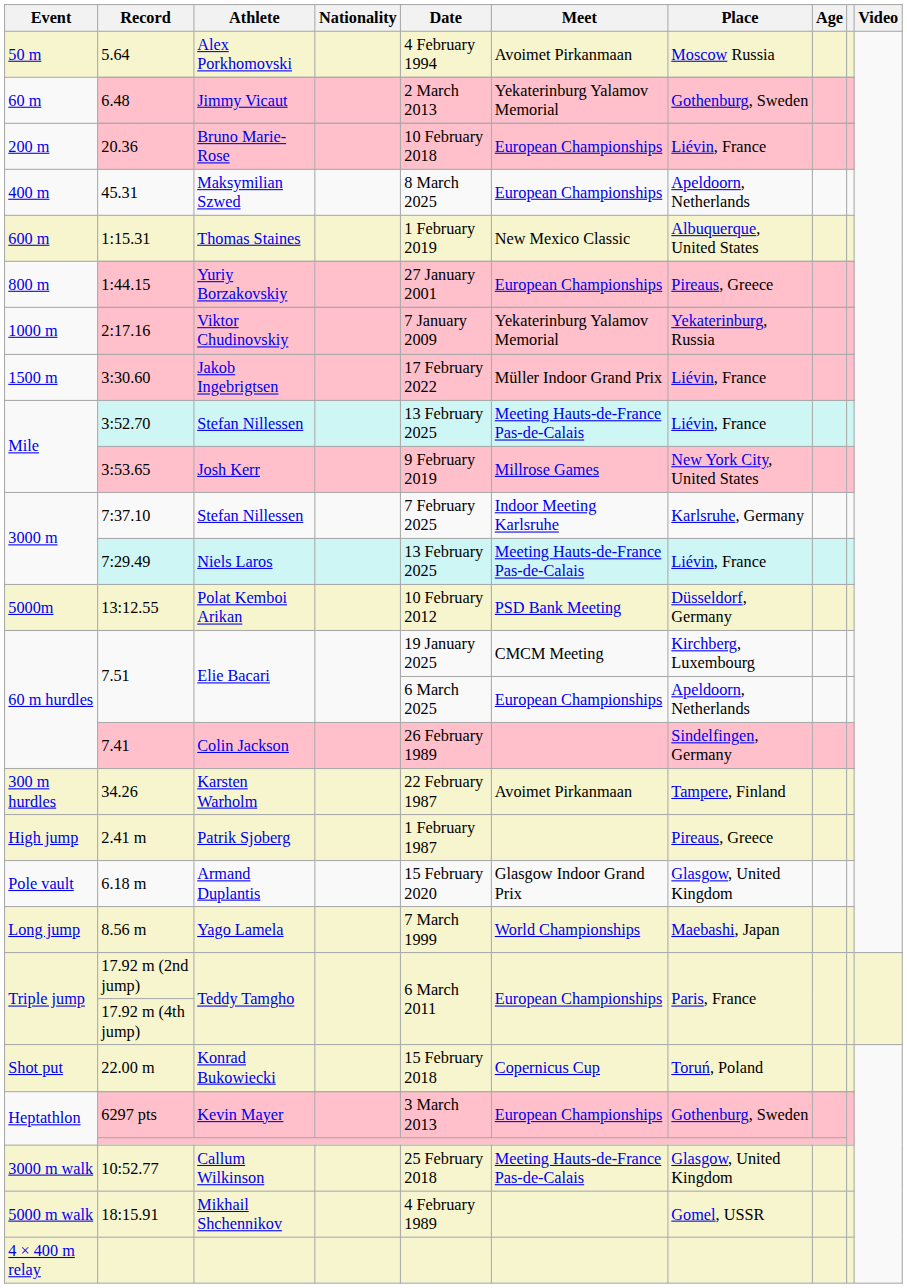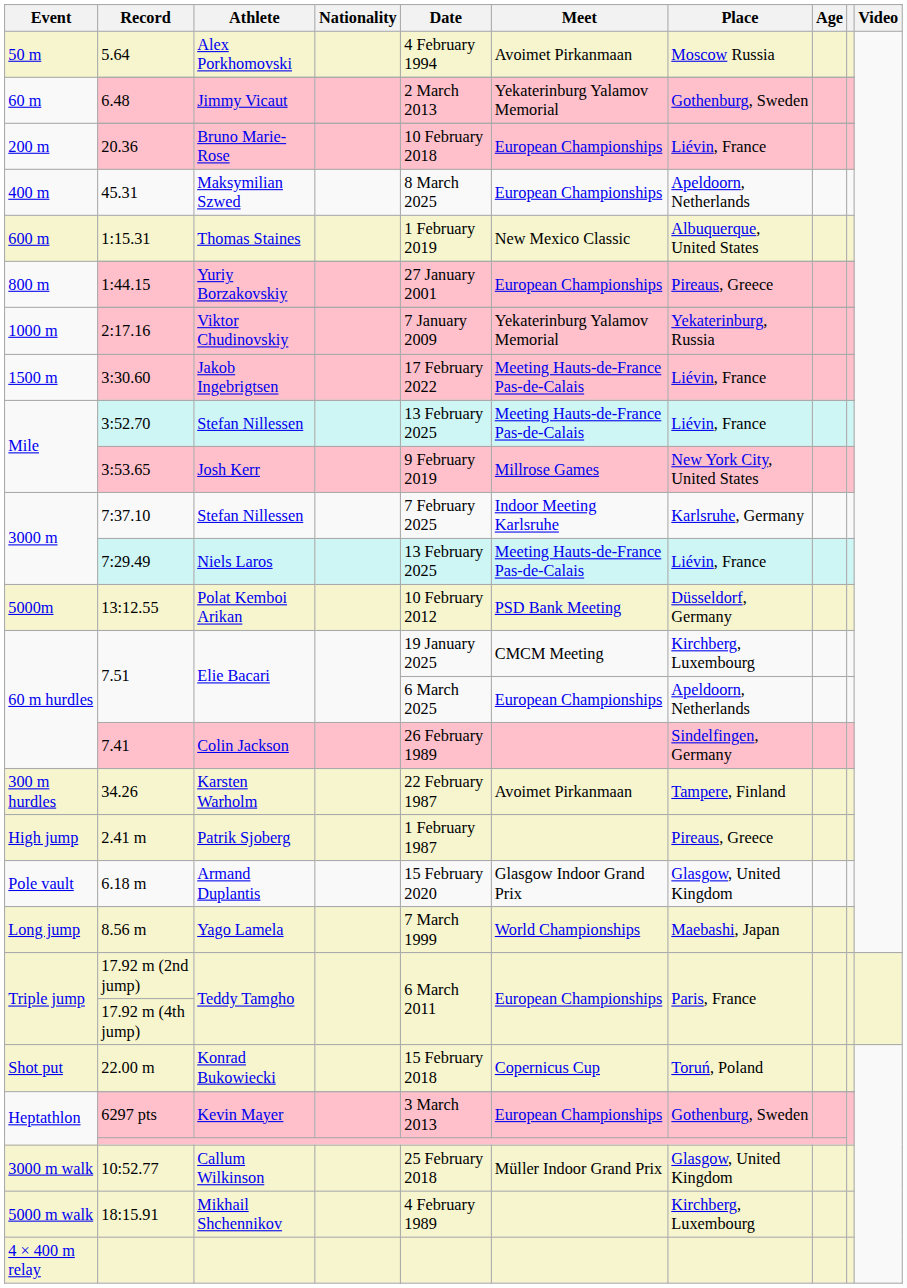3:30.60 | Meet: Müller Indoor Grand Prix -> Meeting Hauts-de-France Pas-de-Calais
10:52.77 | Meet: Meeting Hauts-de-France Pas-de-Calais -> Müller Indoor Grand Prix
18:15.91 | Place: Gomel, USSR -> Kirchberg, Luxembourg
